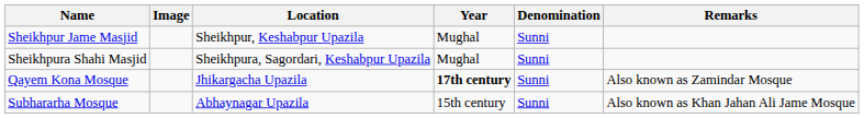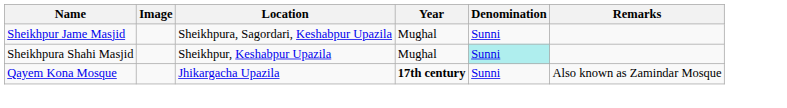Sheikhpur Jame Masjid | Location: Sheikhpur, Keshabpur Upazila -> Sheikhpura, Sagordari, Keshabpur Upazila
Sheikhpura Shahi Masjid | Location: Sheikhpura, Sagordari, Keshabpur Upazila -> Sheikhpur, Keshabpur Upazila
Sheikhpura Shahi Masjid | Denomination: no background -> paleturquoise background
- row: Subhararha Mosque | Abhaynagar Upazila | 15th century | Sunni | Also known as Khan Jahan Ali Jame Mosque
